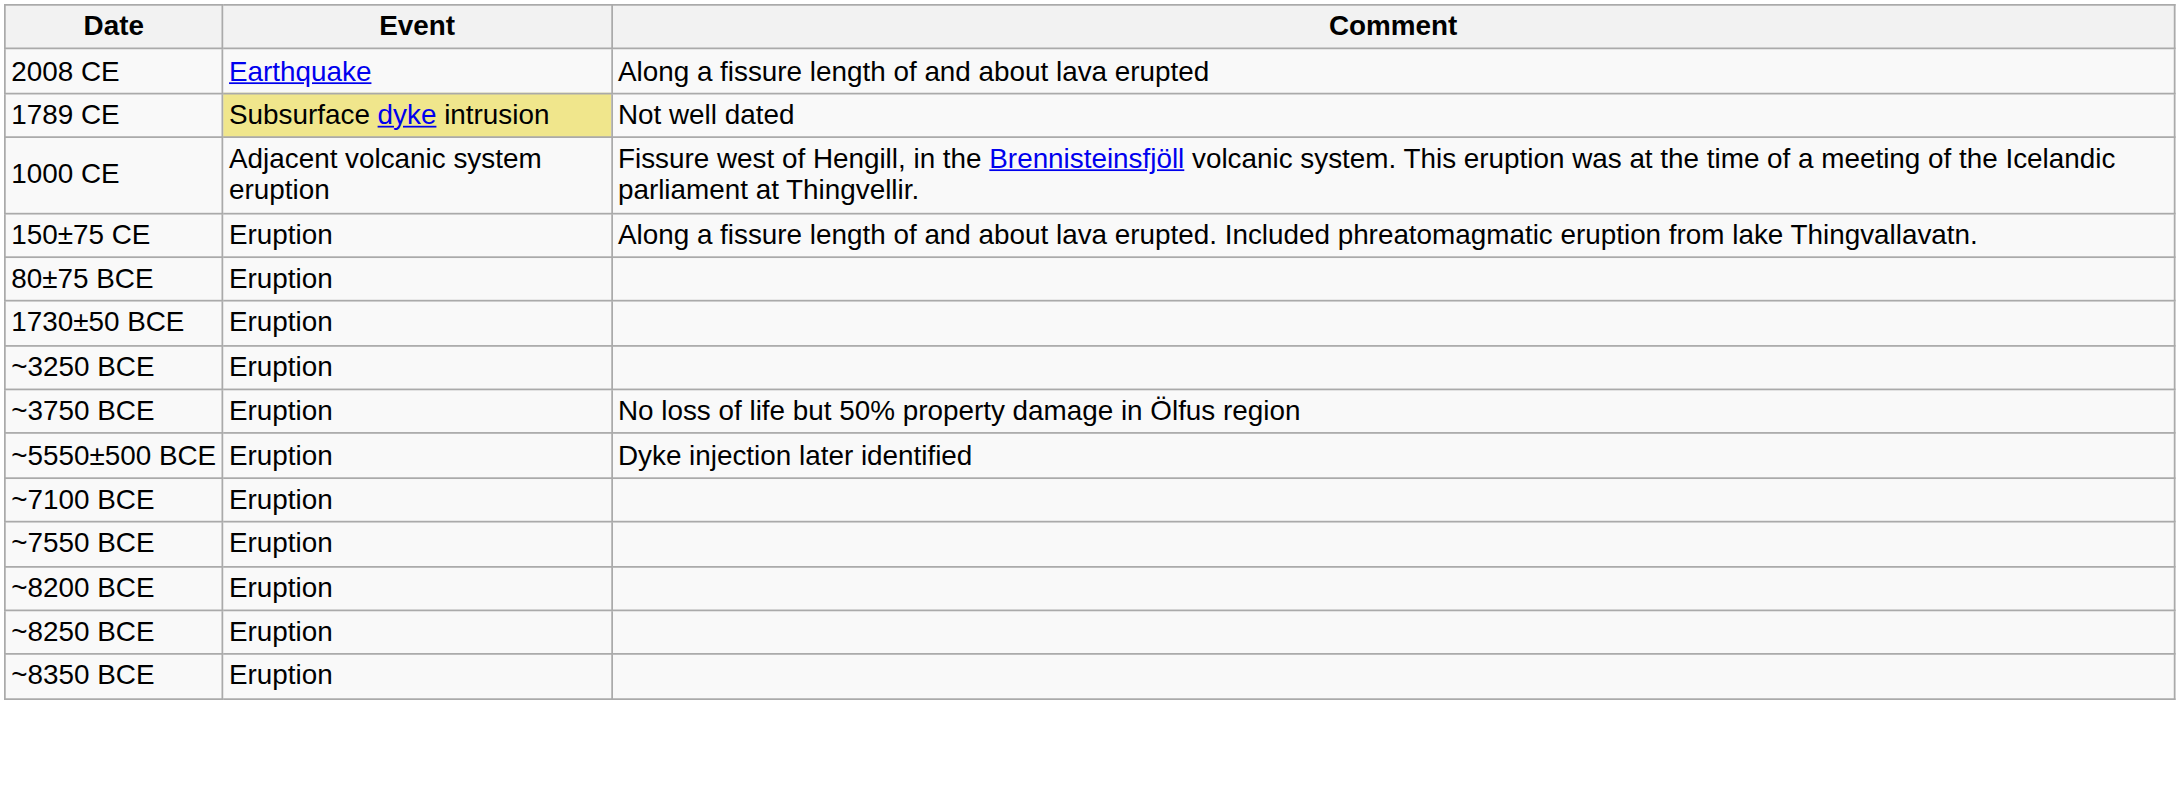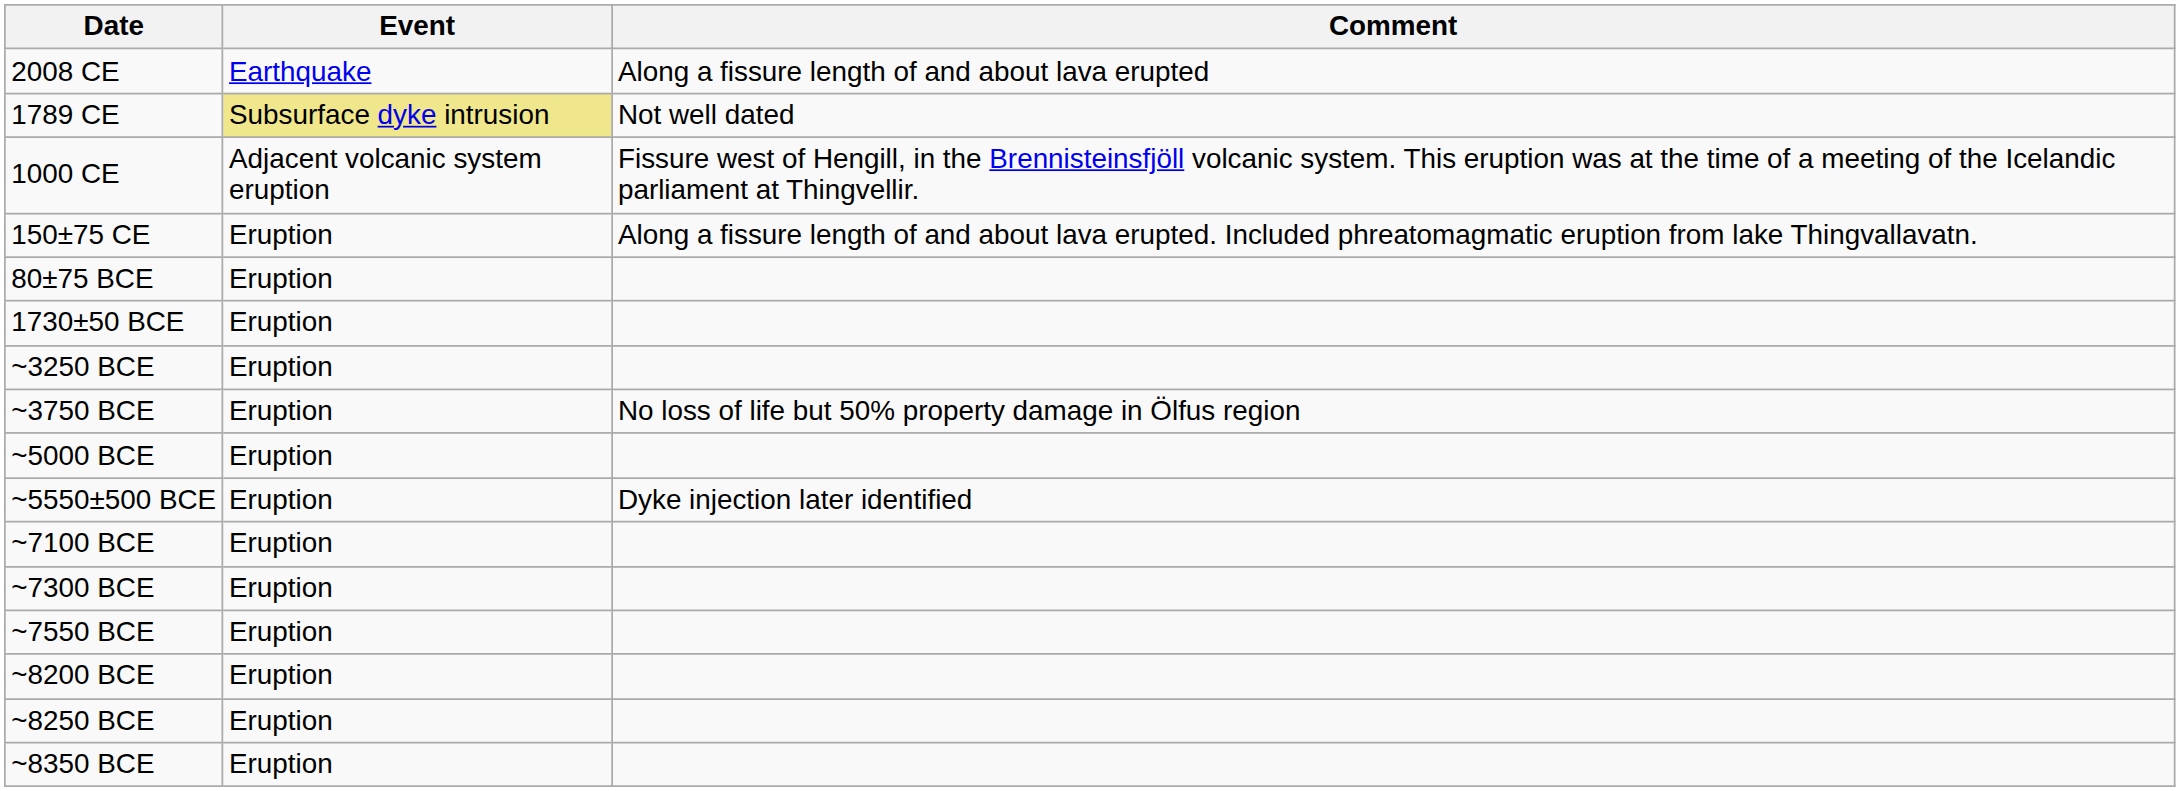+ row: ~5000 BCE | Eruption
+ row: ~7300 BCE | Eruption
